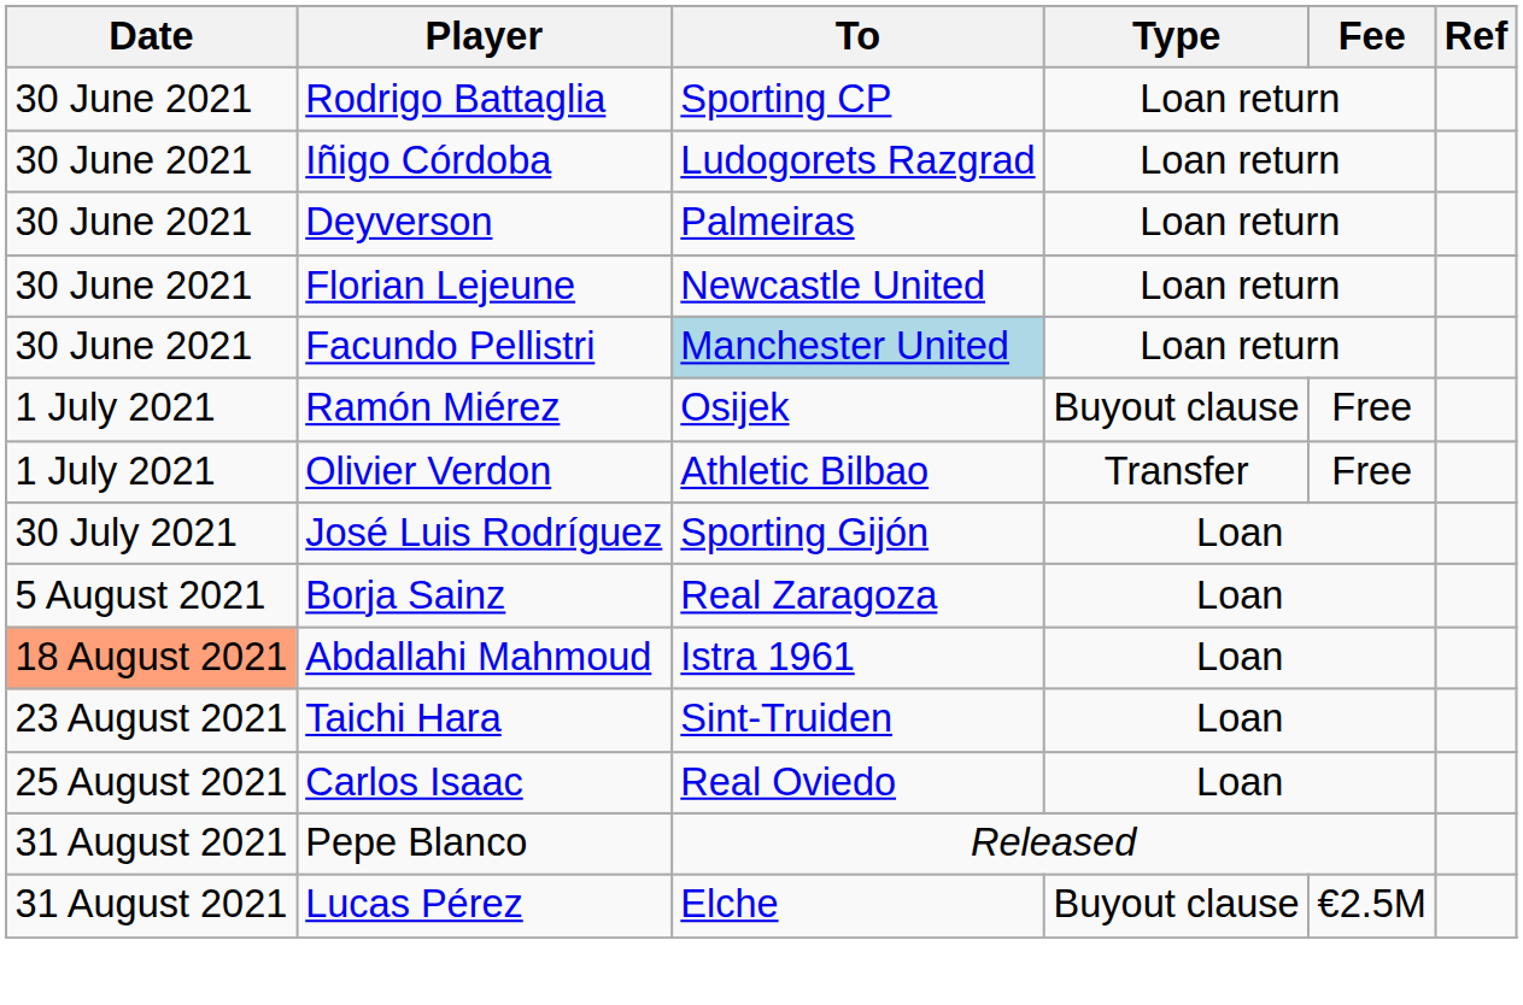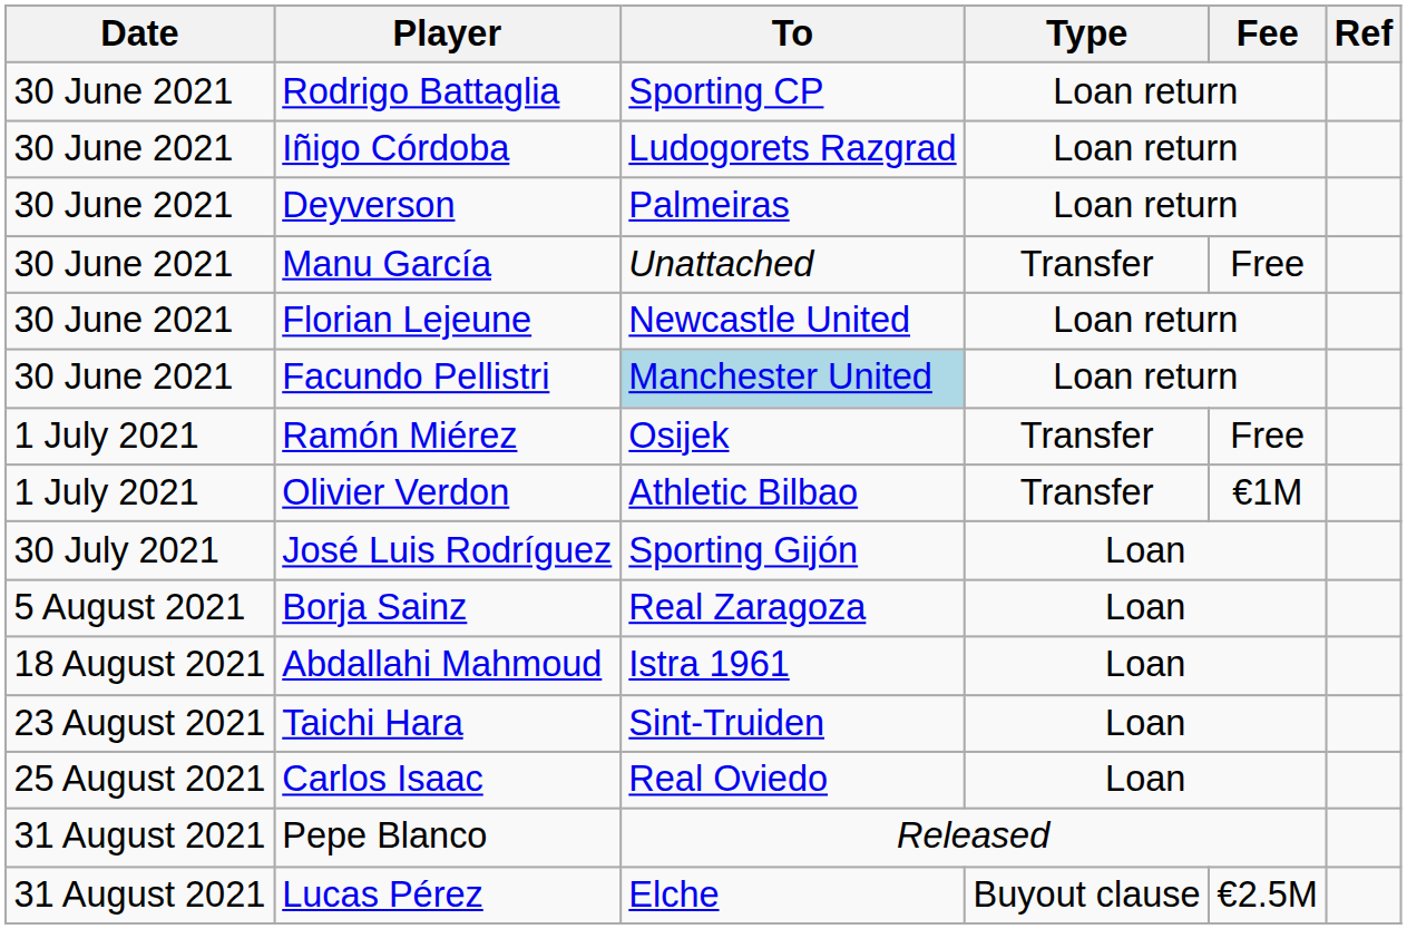+ row: 30 June 2021 | Manu García | Unattached | Transfer | Free
Ramón Miérez | Type: Buyout clause -> Transfer
Olivier Verdon | Fee: Free -> €1M
Abdallahi Mahmoud | Date: lightsalmon background -> no background
